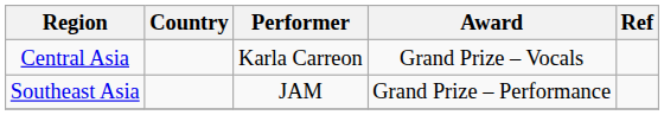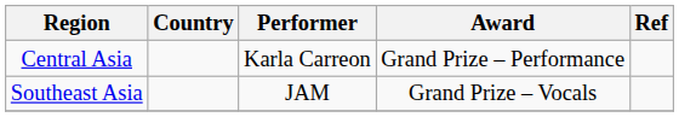Central Asia | Award: Grand Prize – Vocals -> Grand Prize – Performance
Southeast Asia | Award: Grand Prize – Performance -> Grand Prize – Vocals
